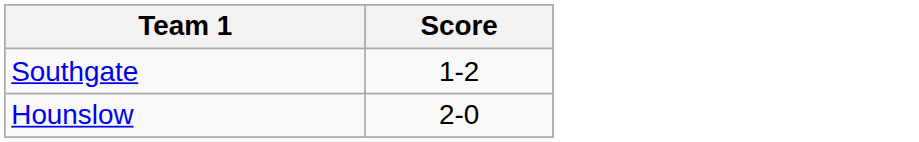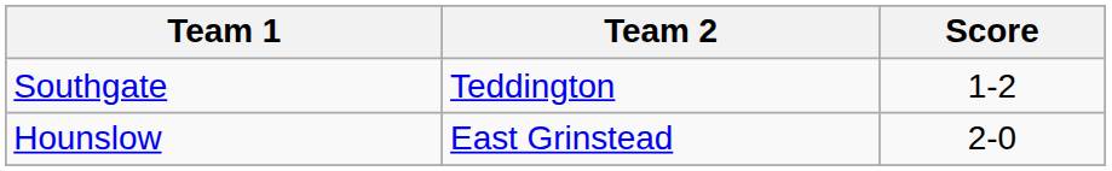+ column: Team 2 | Teddington | East Grinstead
